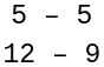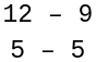rows swapped: 5 – 5 <-> 12 – 9
